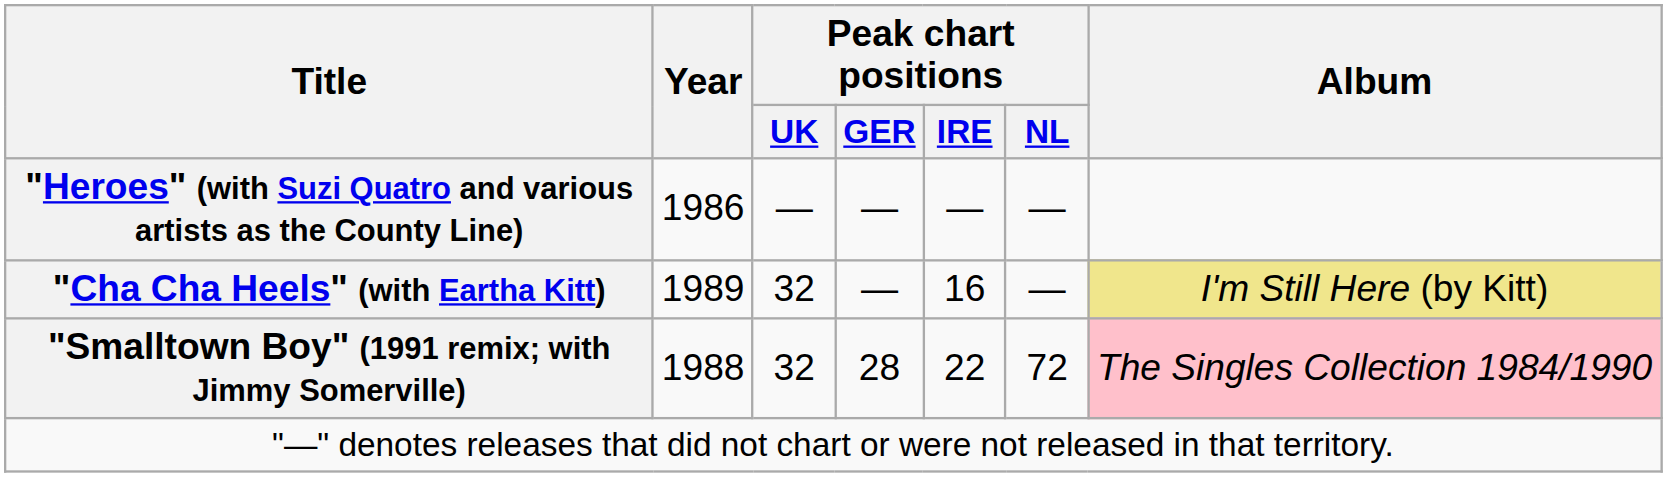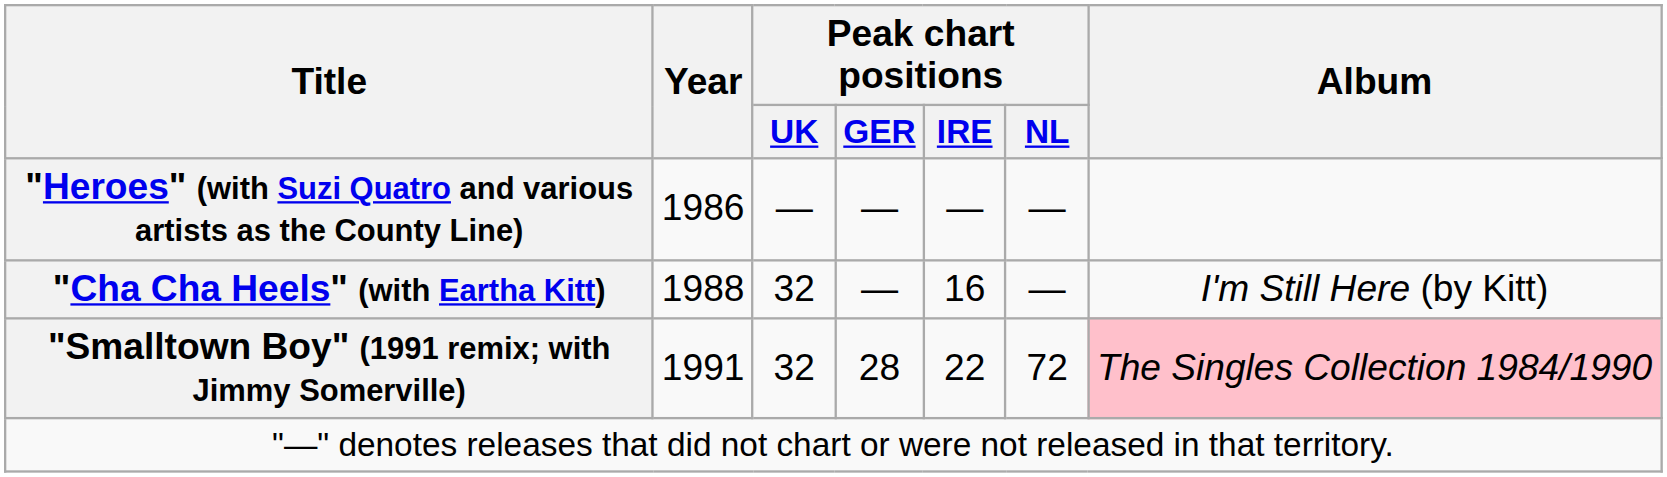"Cha Cha Heels" (with Eartha Kitt) | Year: 1989 -> 1988
"Cha Cha Heels" (with Eartha Kitt) | Album: khaki background -> no background
"Smalltown Boy" (1991 remix; with Jimmy Somerville) | Year: 1988 -> 1991
